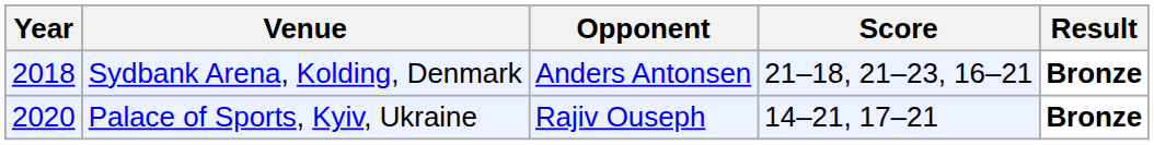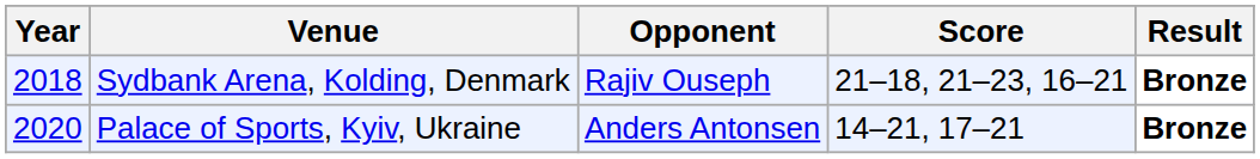Sydbank Arena, Kolding, Denmark | Opponent: Anders Antonsen -> Rajiv Ouseph
Palace of Sports, Kyiv, Ukraine | Opponent: Rajiv Ouseph -> Anders Antonsen
